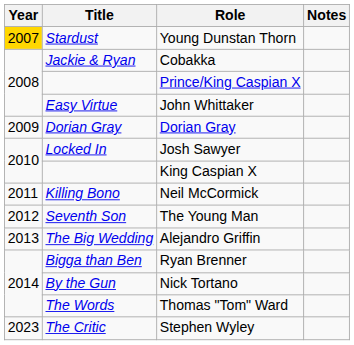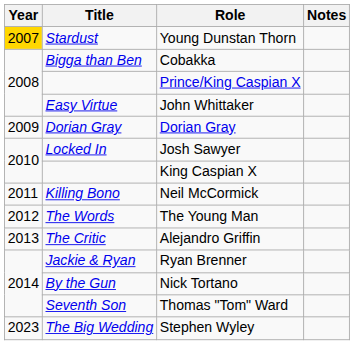Cobakka | Title: Jackie & Ryan -> Bigga than Ben
The Young Man | Title: Seventh Son -> The Words
Alejandro Griffin | Title: The Big Wedding -> The Critic
Ryan Brenner | Title: Bigga than Ben -> Jackie & Ryan
Thomas "Tom" Ward | Title: The Words -> Seventh Son
Stephen Wyley | Title: The Critic -> The Big Wedding
